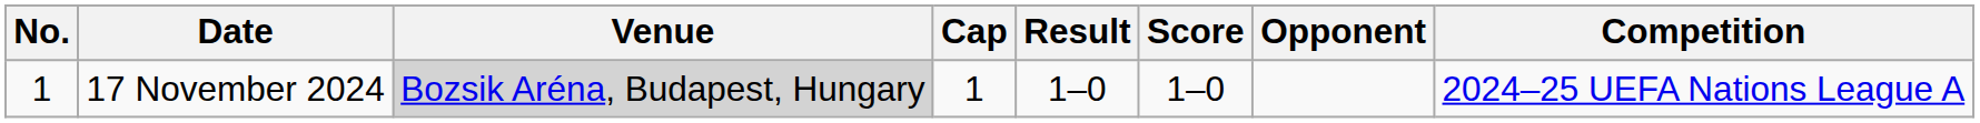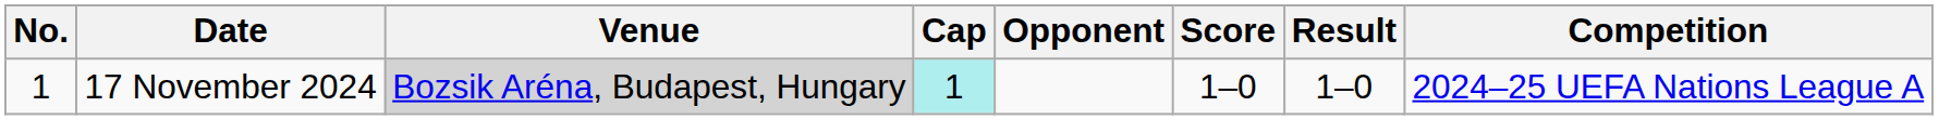columns swapped: Opponent <-> Result
17 November 2024 | Cap: no background -> paleturquoise background
